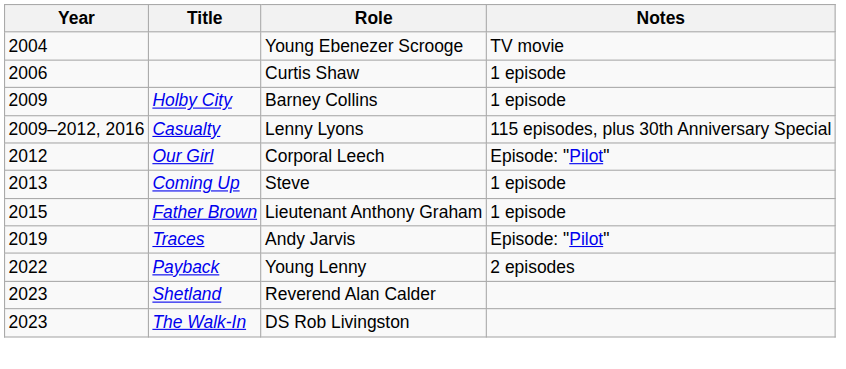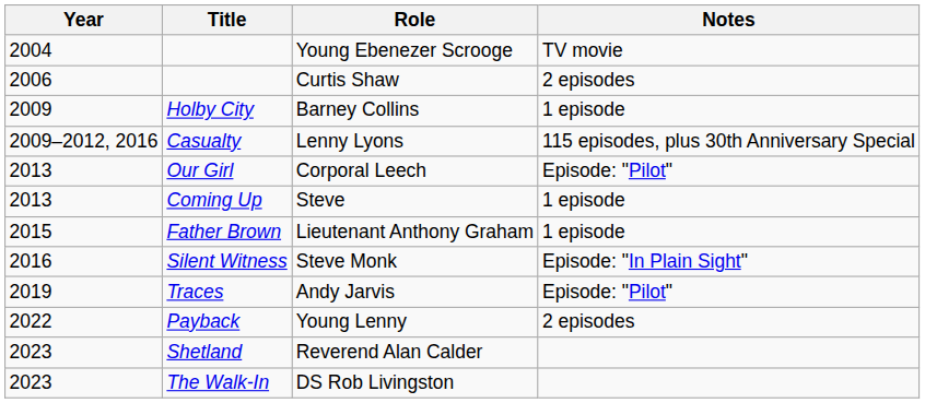Curtis Shaw | Notes: 1 episode -> 2 episodes
Corporal Leech | Year: 2012 -> 2013
+ row: 2016 | Silent Witness | Steve Monk | Episode: "In Plain Sight"
